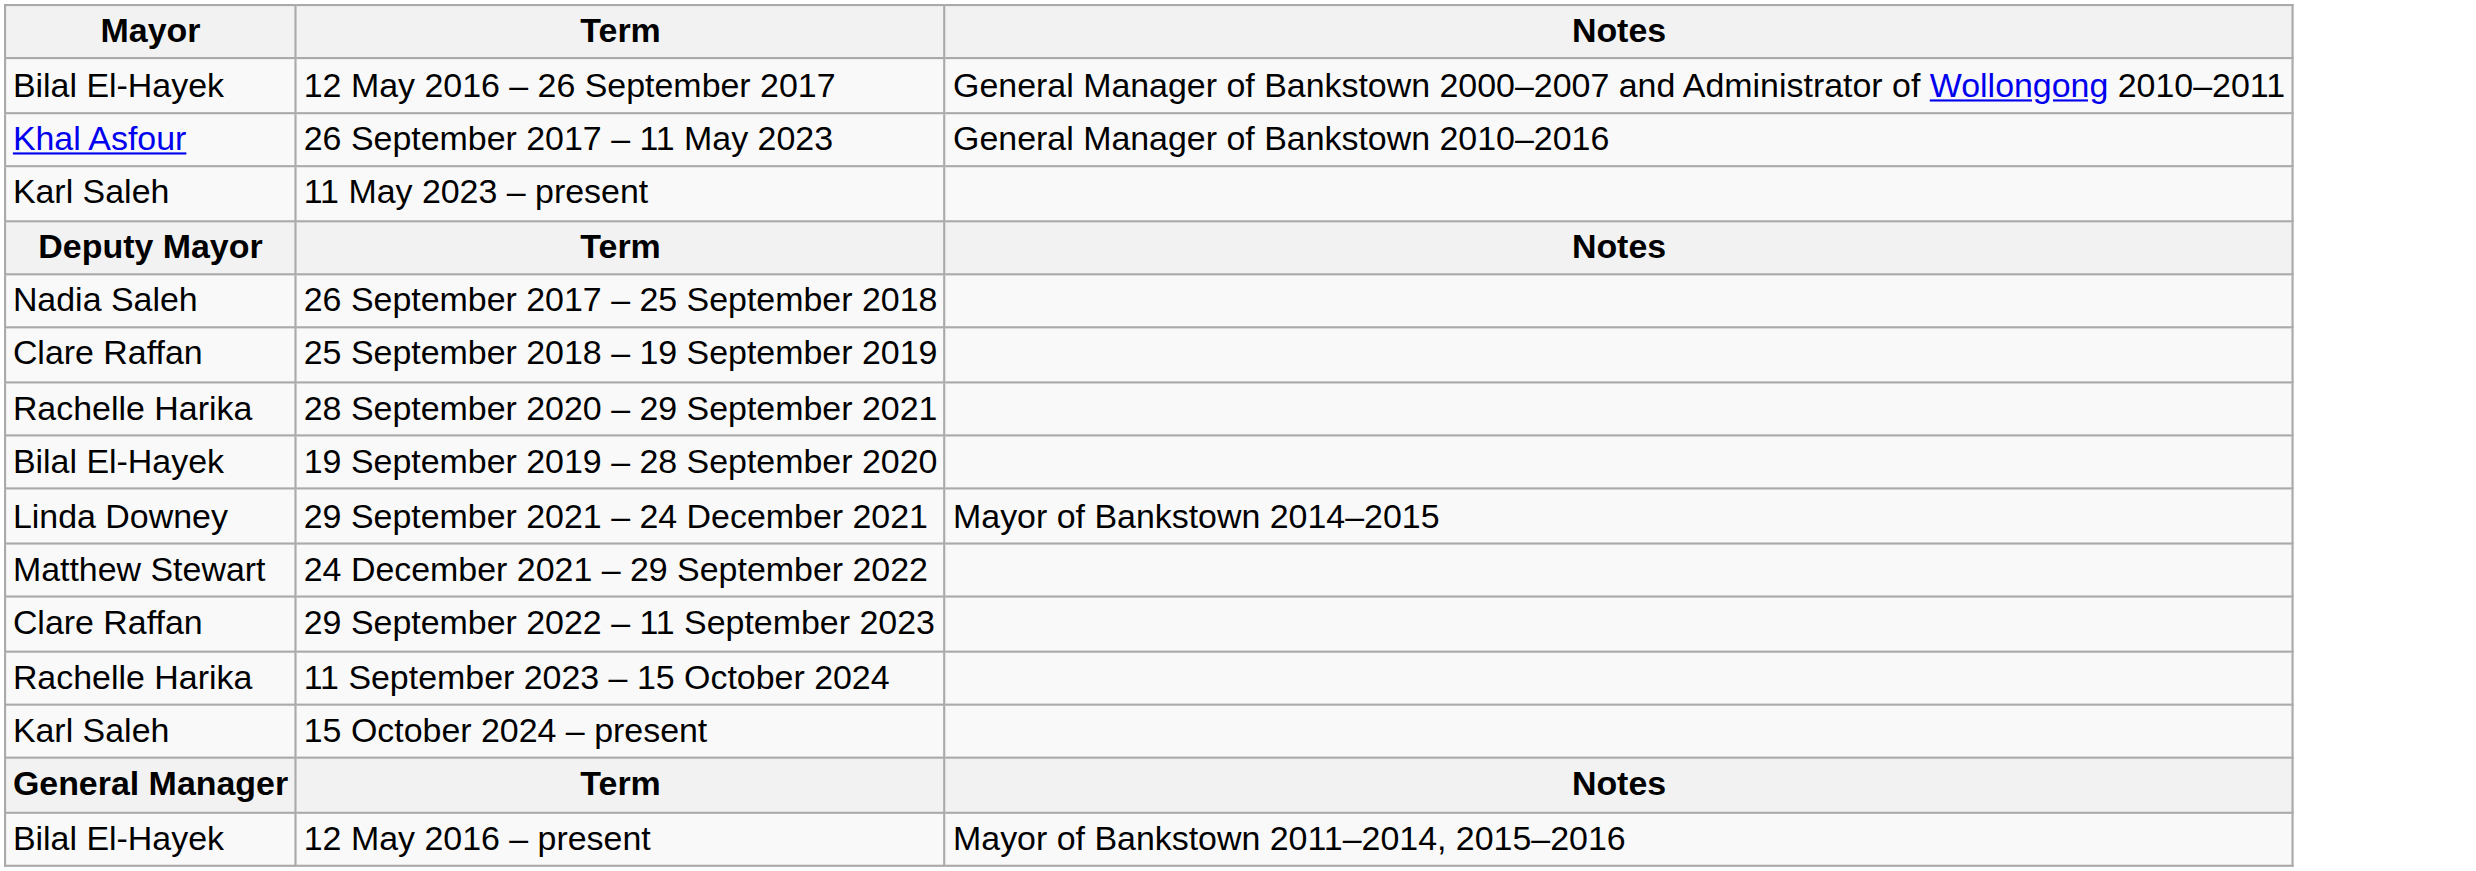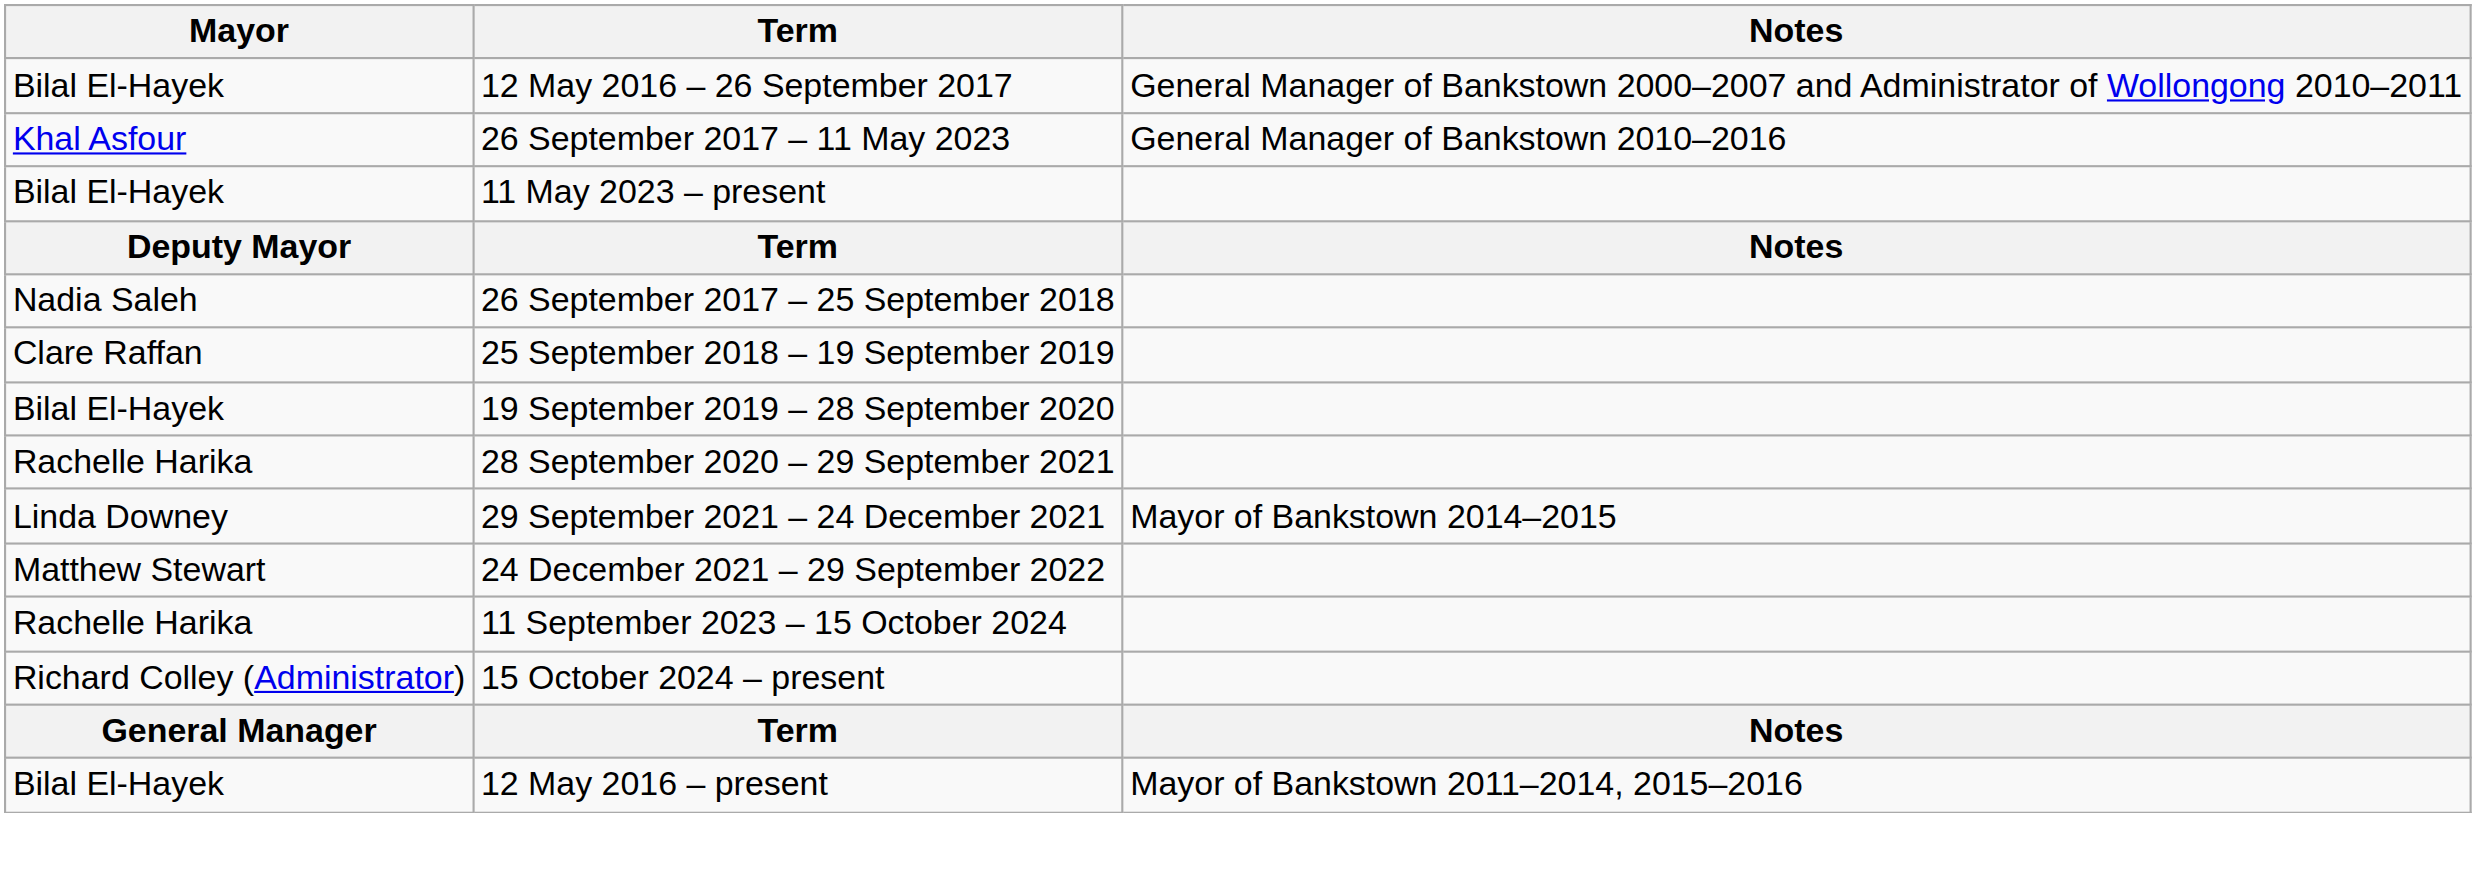11 May 2023 – present | Mayor: Karl Saleh -> Bilal El-Hayek
rows swapped: 19 September 2019 – 28 September 2020 <-> 28 September 2020 – 29 September 2021
- row: Clare Raffan | 29 September 2022 – 11 September 2023
15 October 2024 – present | Mayor: Karl Saleh -> Richard Colley (Administrator)
